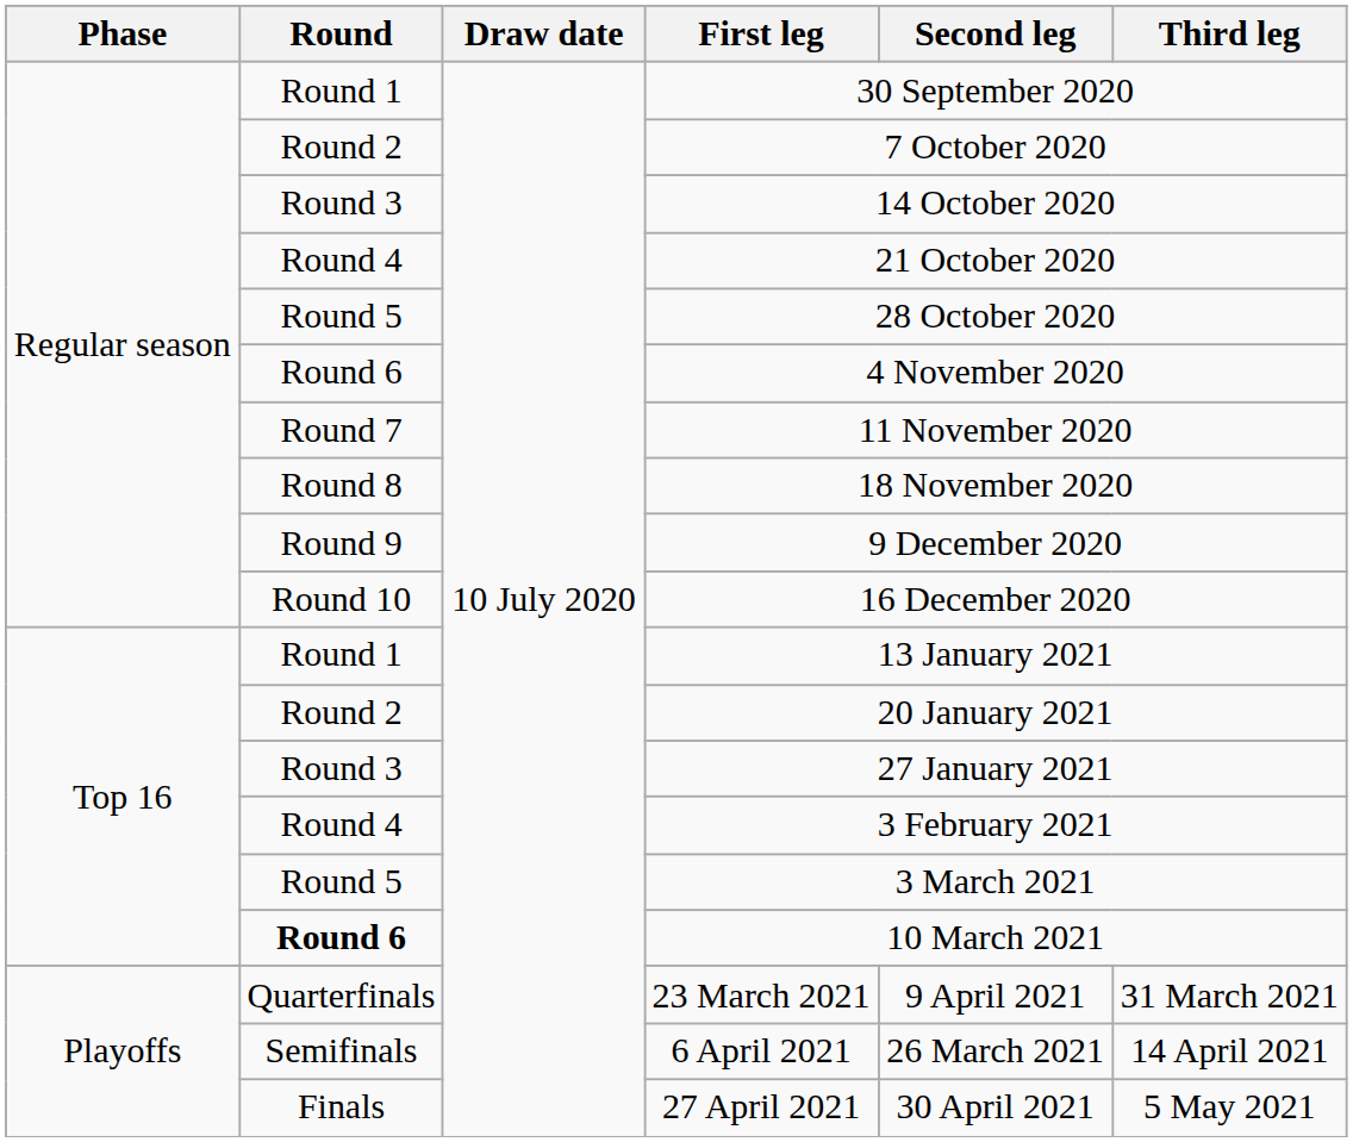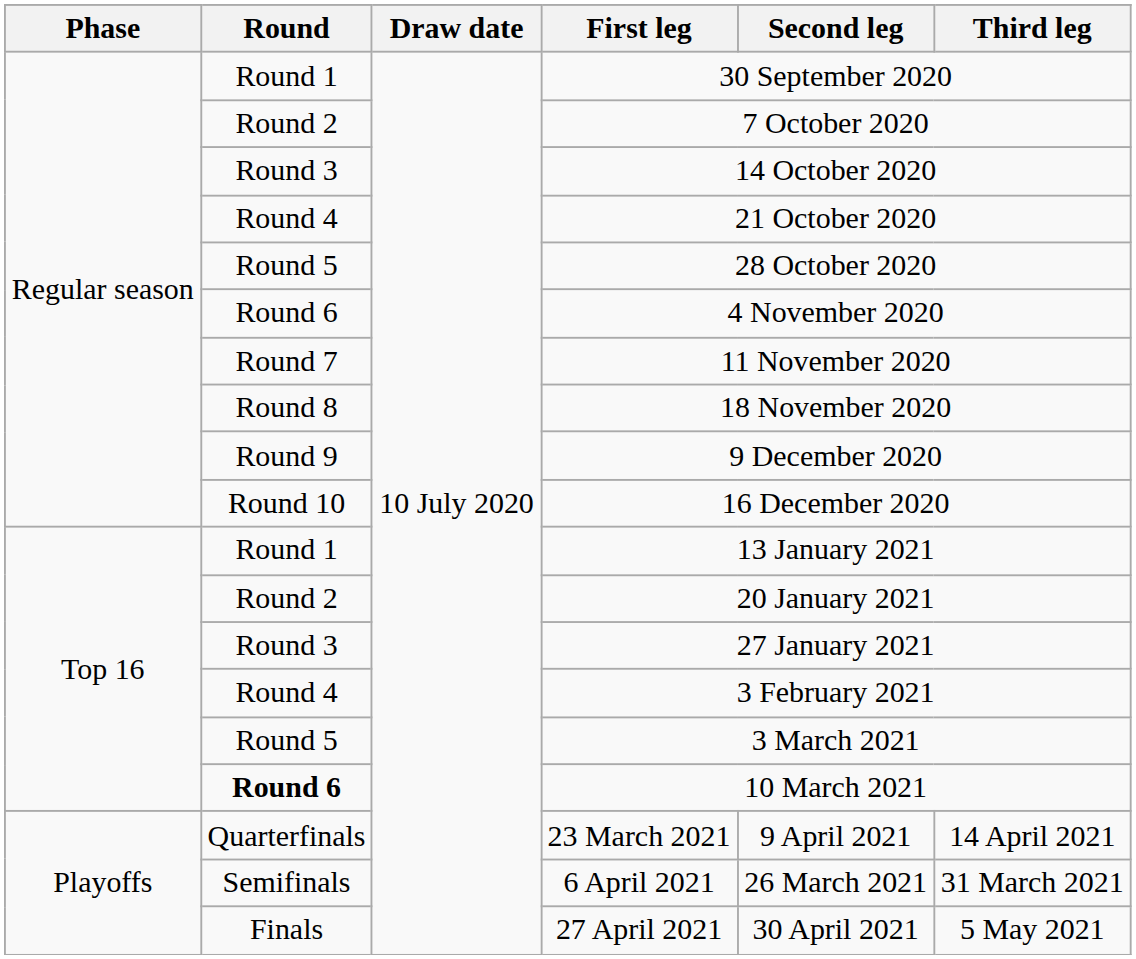23 March 2021 | Third leg: 31 March 2021 -> 14 April 2021
6 April 2021 | Third leg: 14 April 2021 -> 31 March 2021
